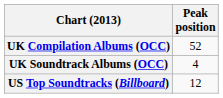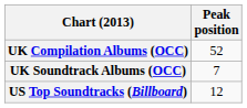UK Soundtrack Albums (OCC) | Peak position: 4 -> 7
